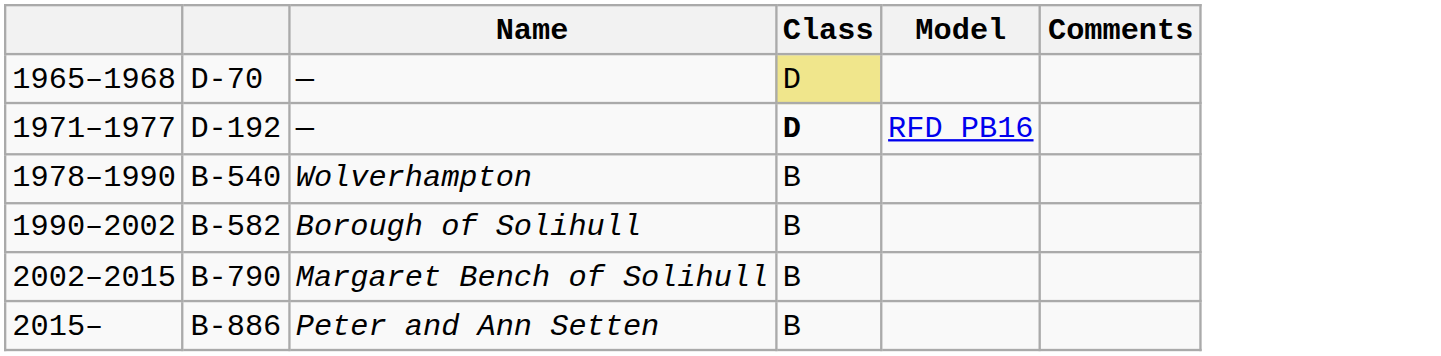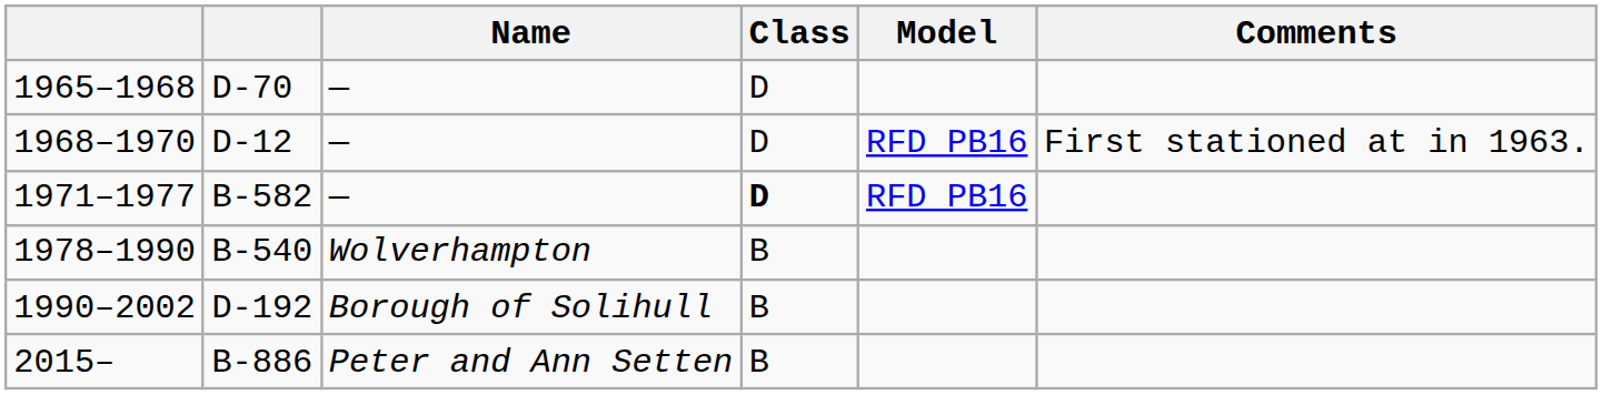1965–1968 | Class: khaki background -> no background
+ row: 1968–1970 | D-12 | — | D | RFD PB16 | First stationed at in 1963.
1971–1977 | column 2: D-192 -> B-582
1990–2002 | column 2: B-582 -> D-192
- row: 2002–2015 | B-790 | Margaret Bench of Solihull | B
